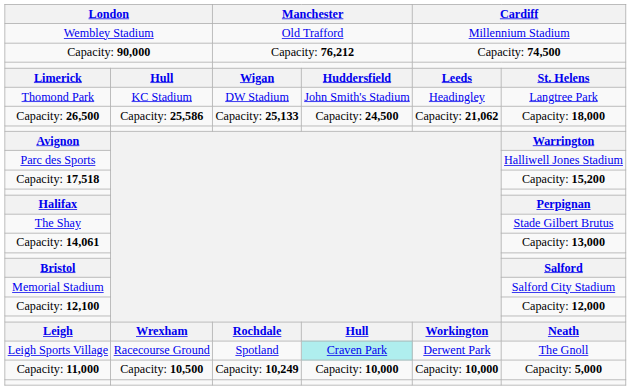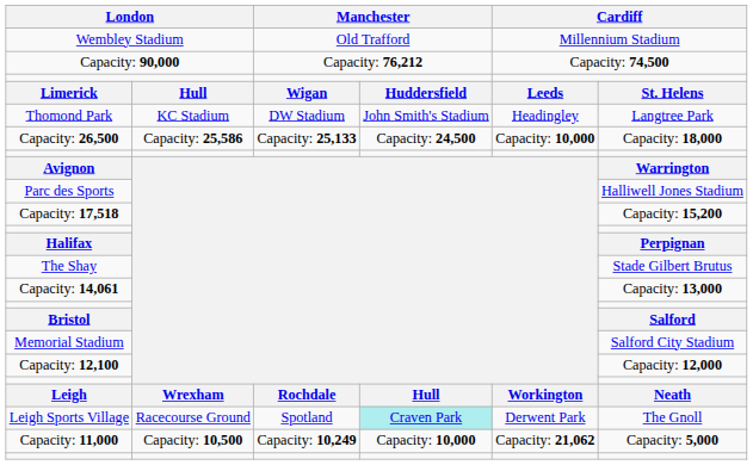Capacity: 26,500 | column 5: Capacity: 21,062 -> Capacity: 10,000
Capacity: 11,000 | column 5: Capacity: 10,000 -> Capacity: 21,062
